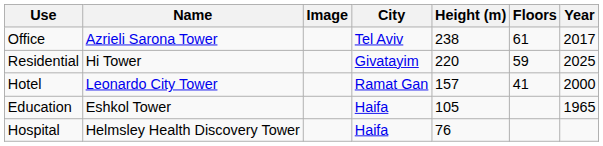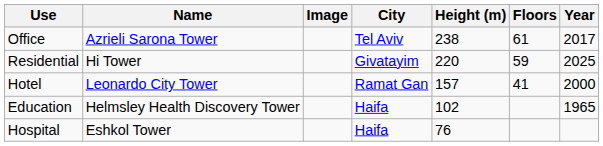Education | Name: Eshkol Tower -> Helmsley Health Discovery Tower
Education | Height (m): 105 -> 102
Hospital | Name: Helmsley Health Discovery Tower -> Eshkol Tower
